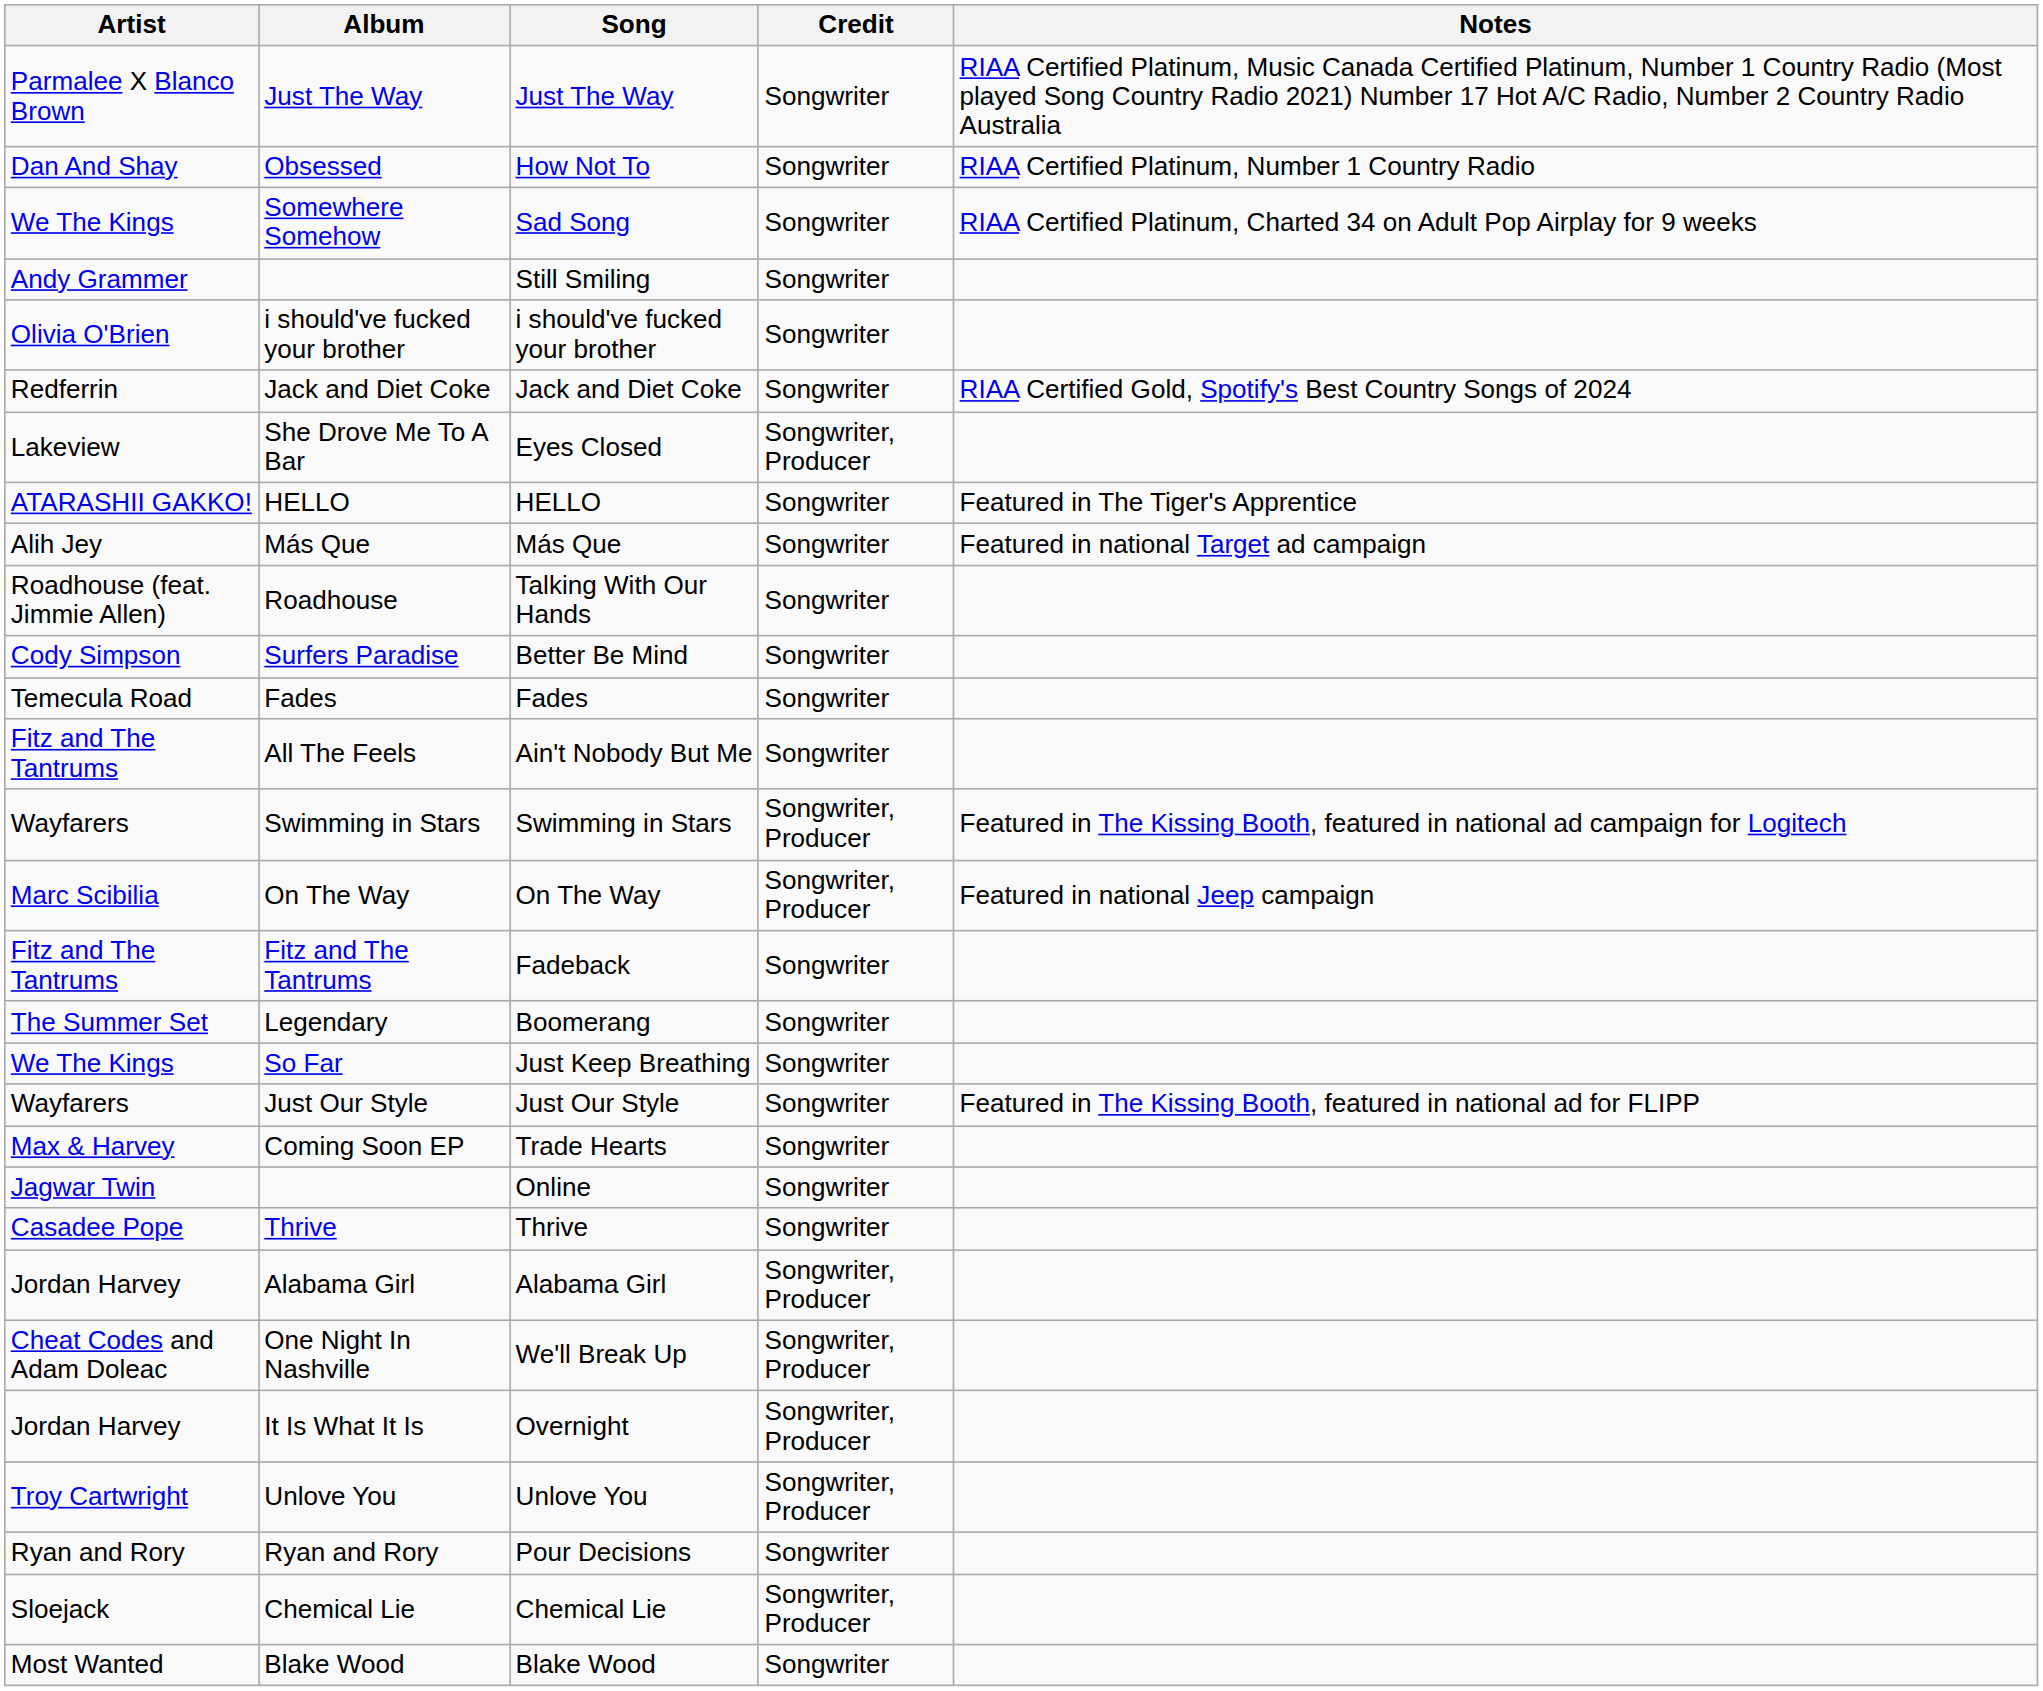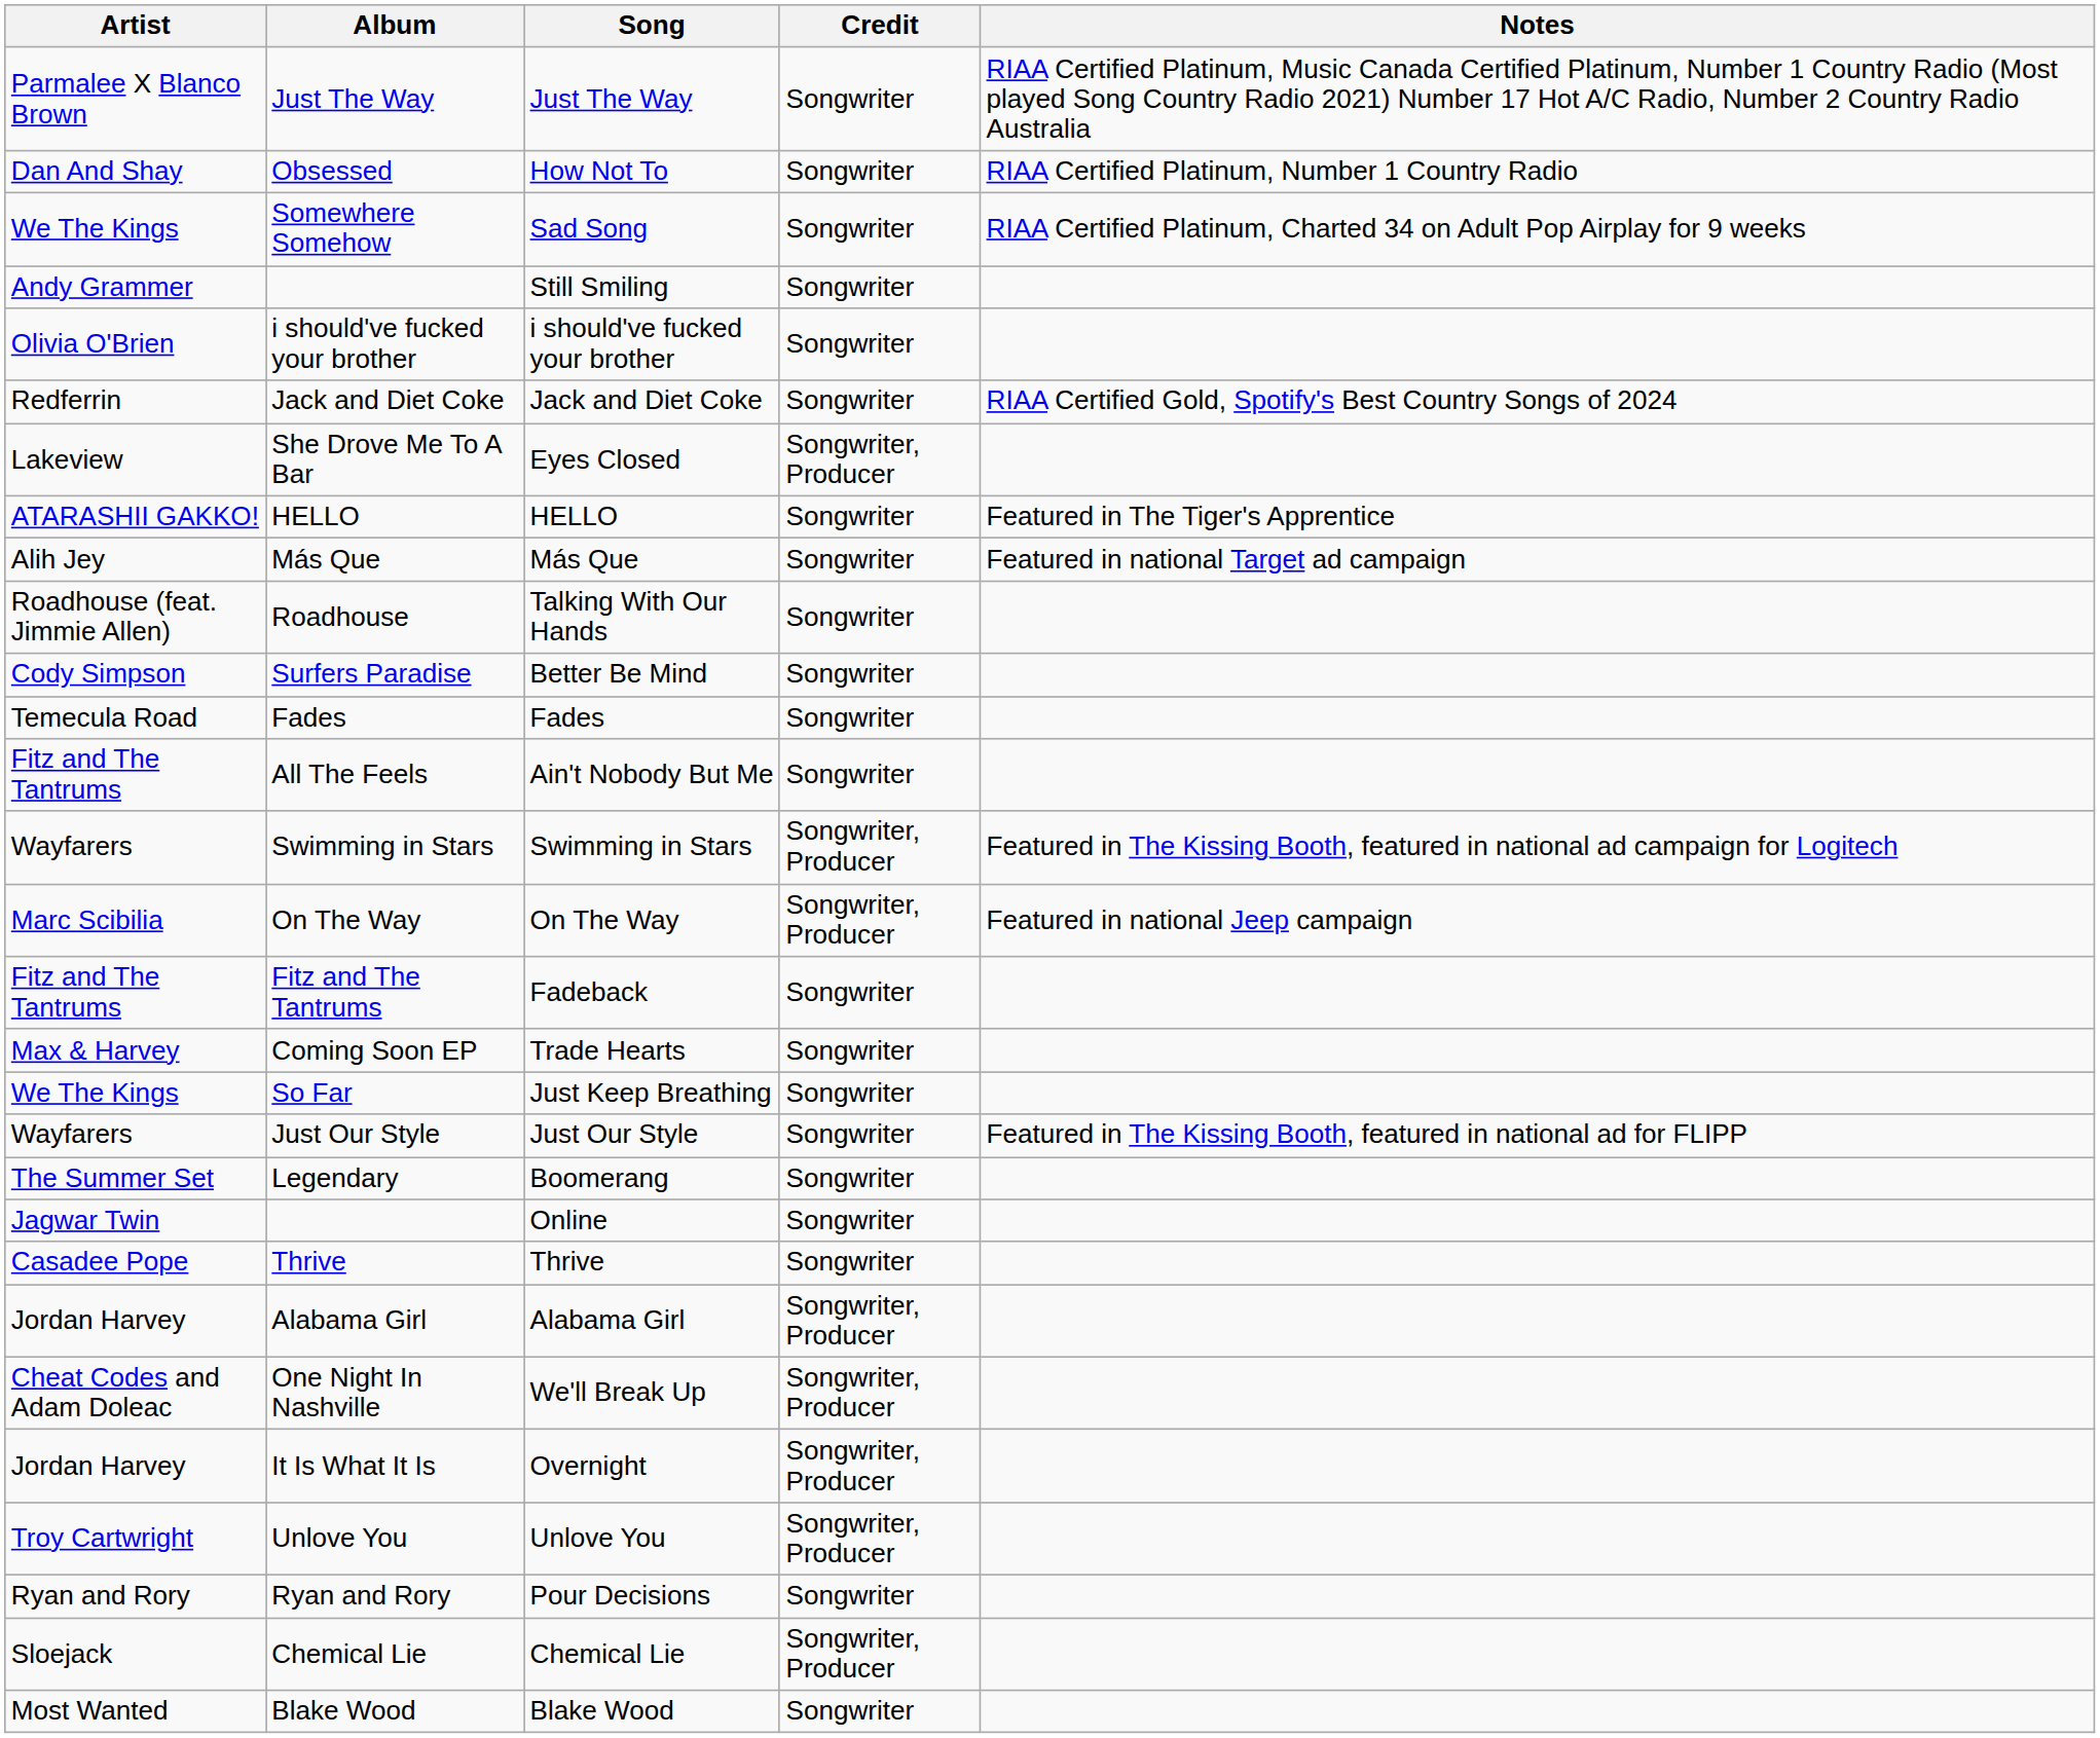rows swapped: Trade Hearts <-> Boomerang
